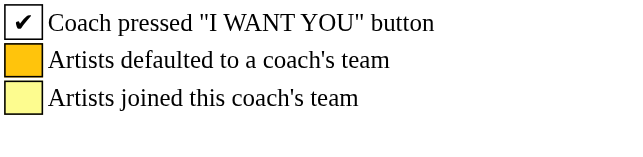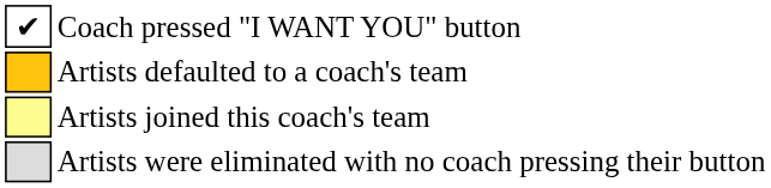+ row: Artists were eliminated with no coach pressing their button
